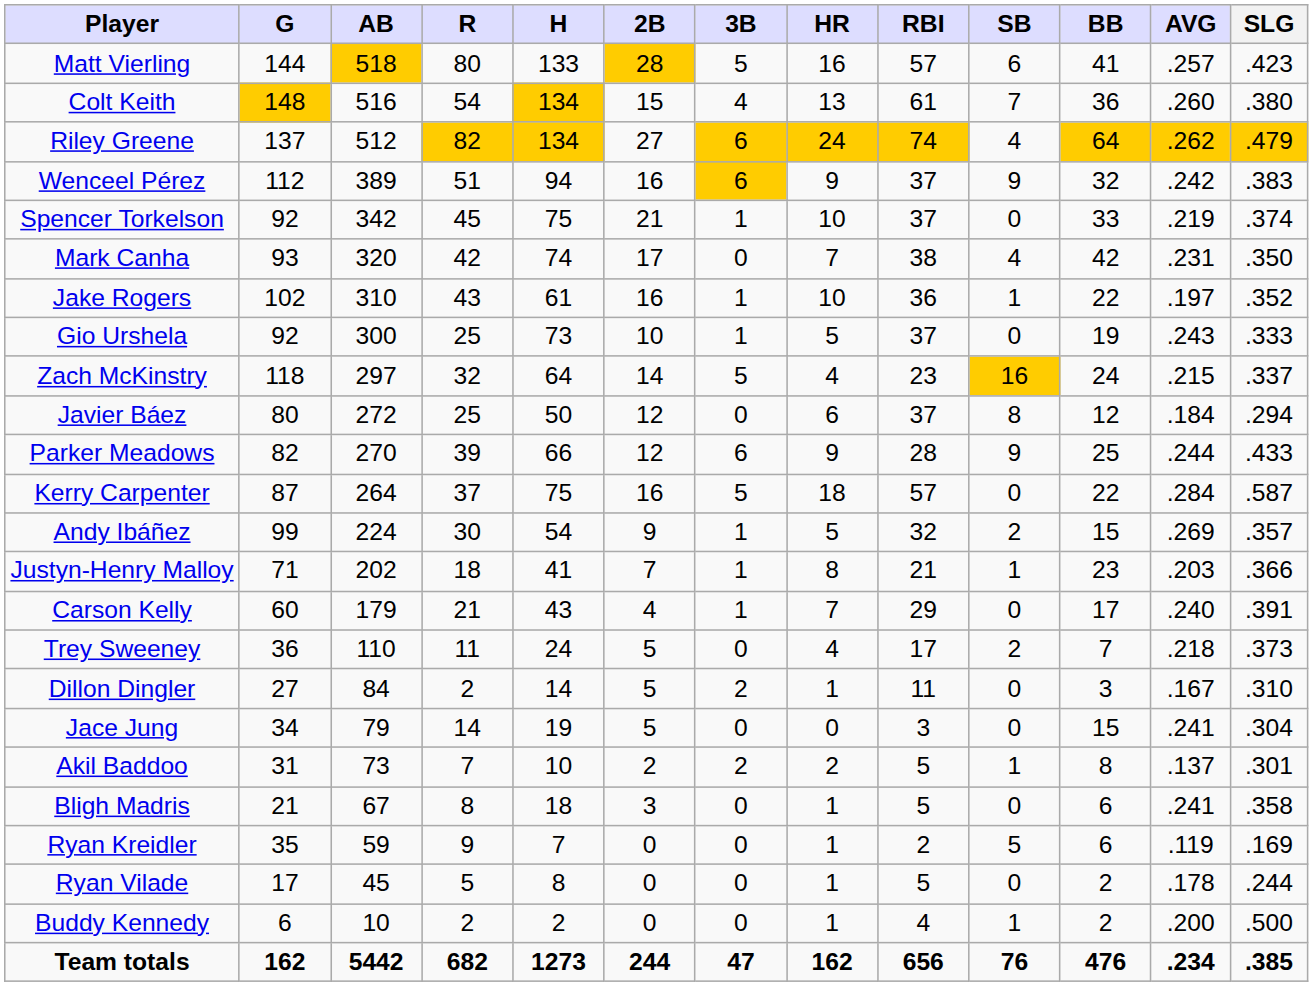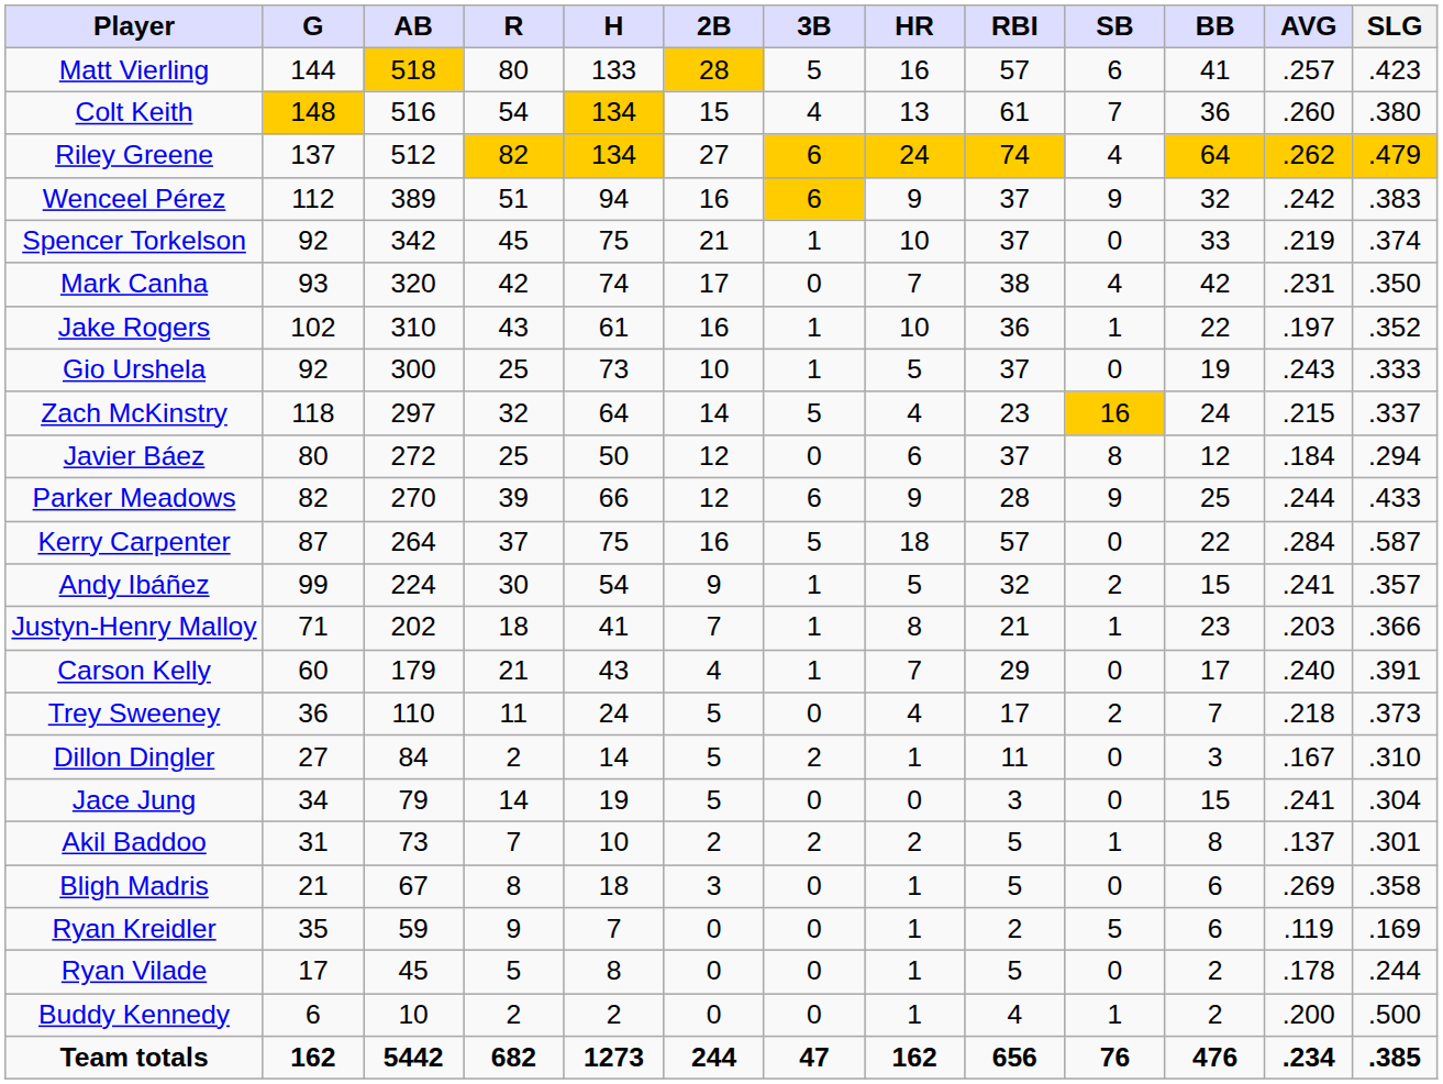Andy Ibáñez | AVG: .269 -> .241
Bligh Madris | AVG: .241 -> .269
